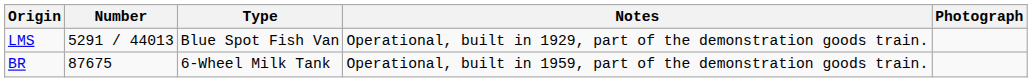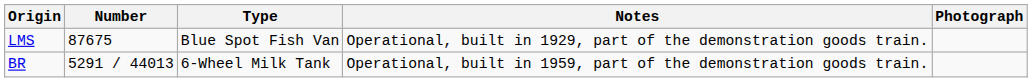LMS | Number: 5291 / 44013 -> 87675
BR | Number: 87675 -> 5291 / 44013
